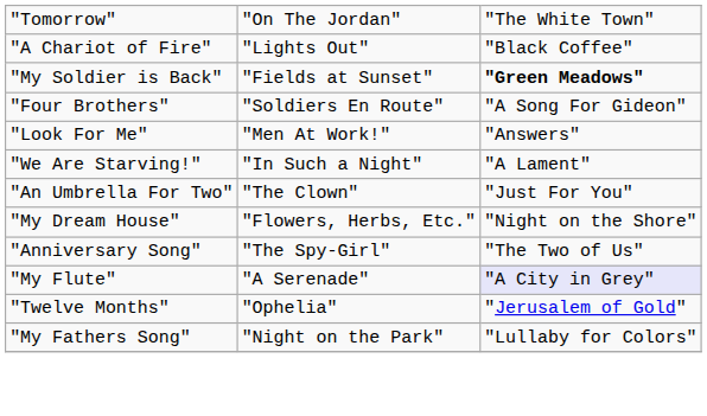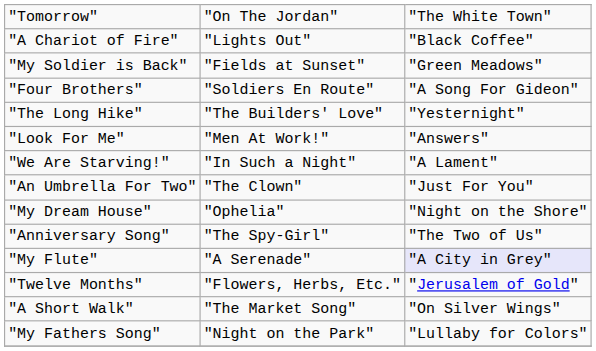"My Soldier is Back" | column 3: bold -> normal
+ row: "The Long Hike" | "The Builders' Love" | "Yesternight"
"My Dream House" | column 2: "Flowers, Herbs, Etc." -> "Ophelia"
"Twelve Months" | column 2: "Ophelia" -> "Flowers, Herbs, Etc."
+ row: "A Short Walk" | "The Market Song" | "On Silver Wings"
